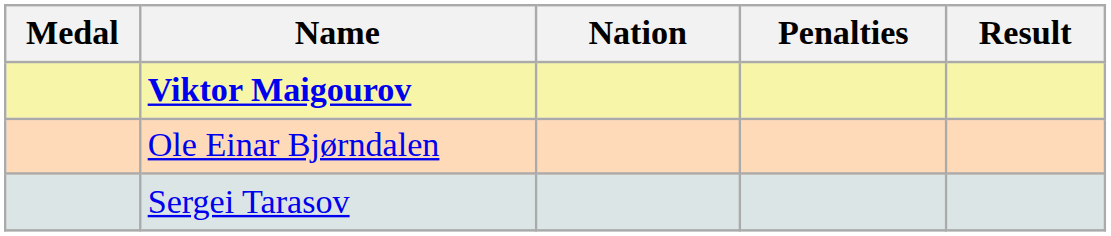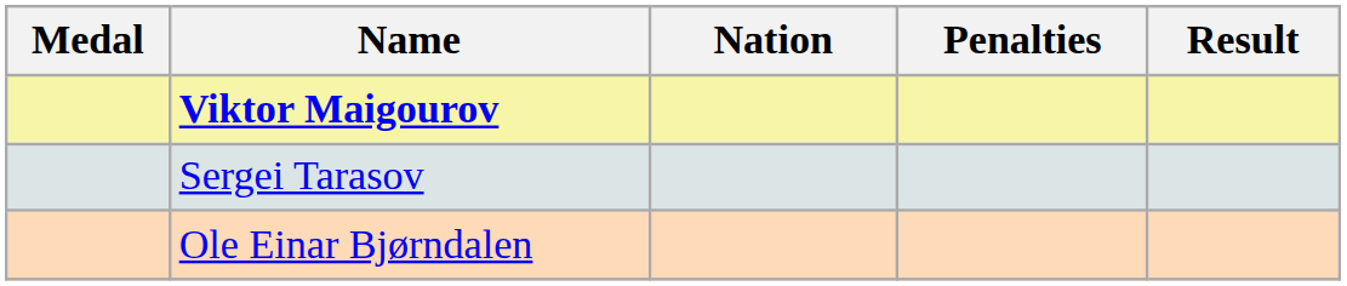rows swapped: Sergei Tarasov <-> Ole Einar Bjørndalen
